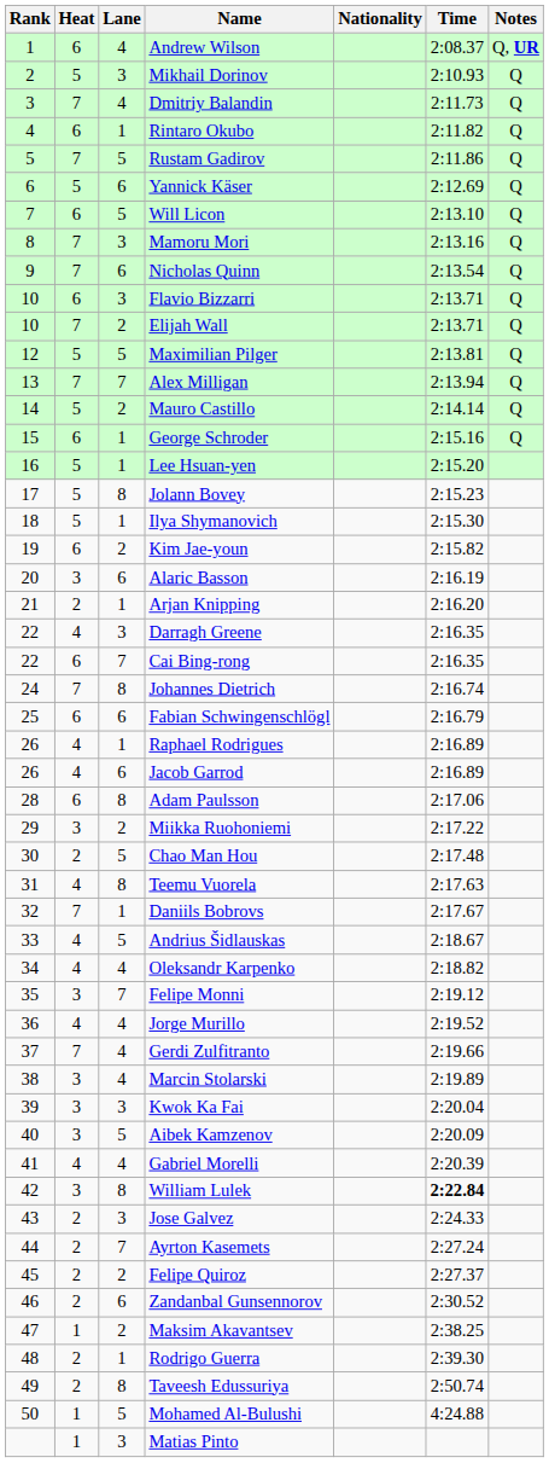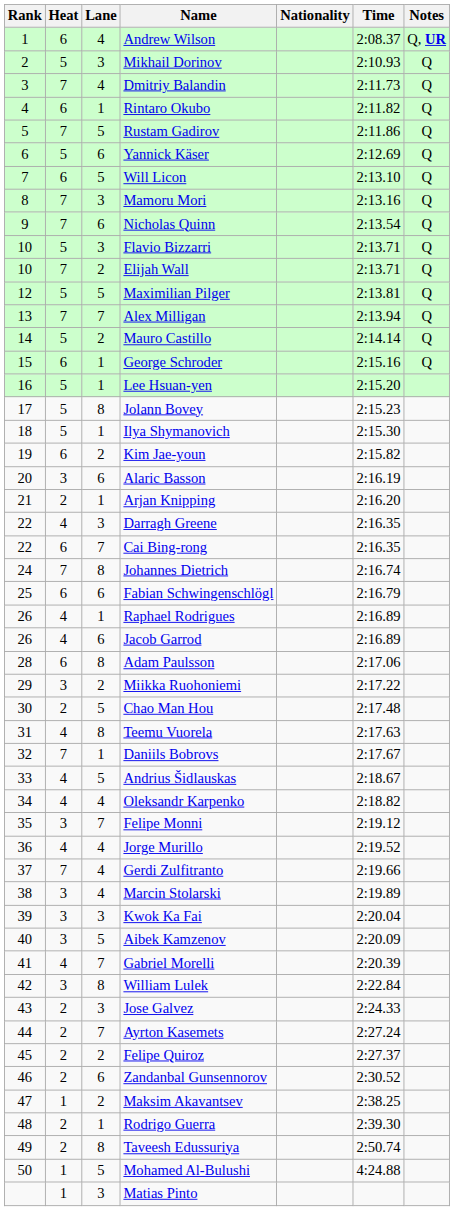Flavio Bizzarri | Heat: 6 -> 5
Gabriel Morelli | Lane: 4 -> 7
William Lulek | Time: bold -> normal
